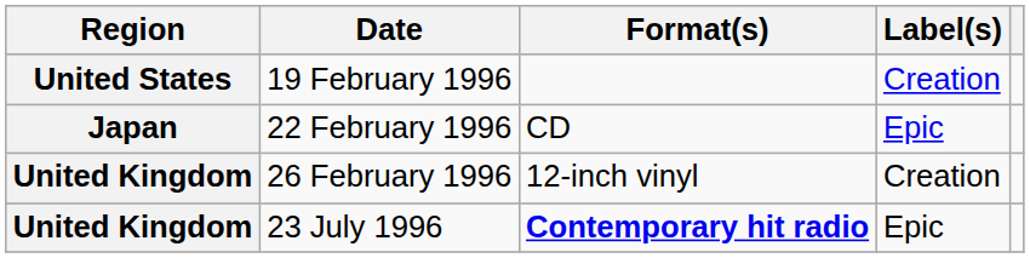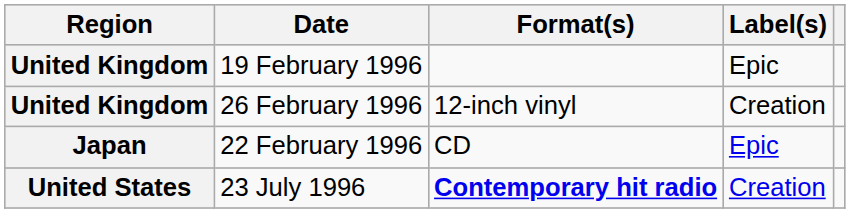19 February 1996 | Region: United States -> United Kingdom
19 February 1996 | Label(s): Creation -> Epic
rows swapped: 22 February 1996 <-> 26 February 1996
23 July 1996 | Region: United Kingdom -> United States
23 July 1996 | Label(s): Epic -> Creation
